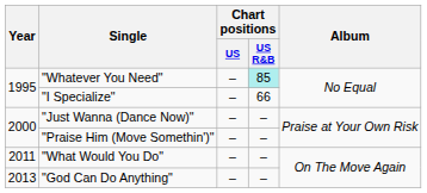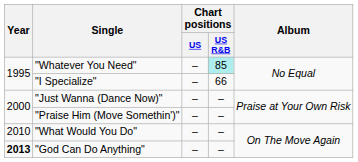"What Would You Do" | Year: 2011 -> 2010
"God Can Do Anything" | Year: normal -> bold
